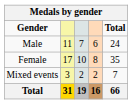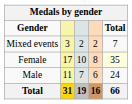rows swapped: Male <-> Mixed events
Female | Total: no background -> lightyellow background
